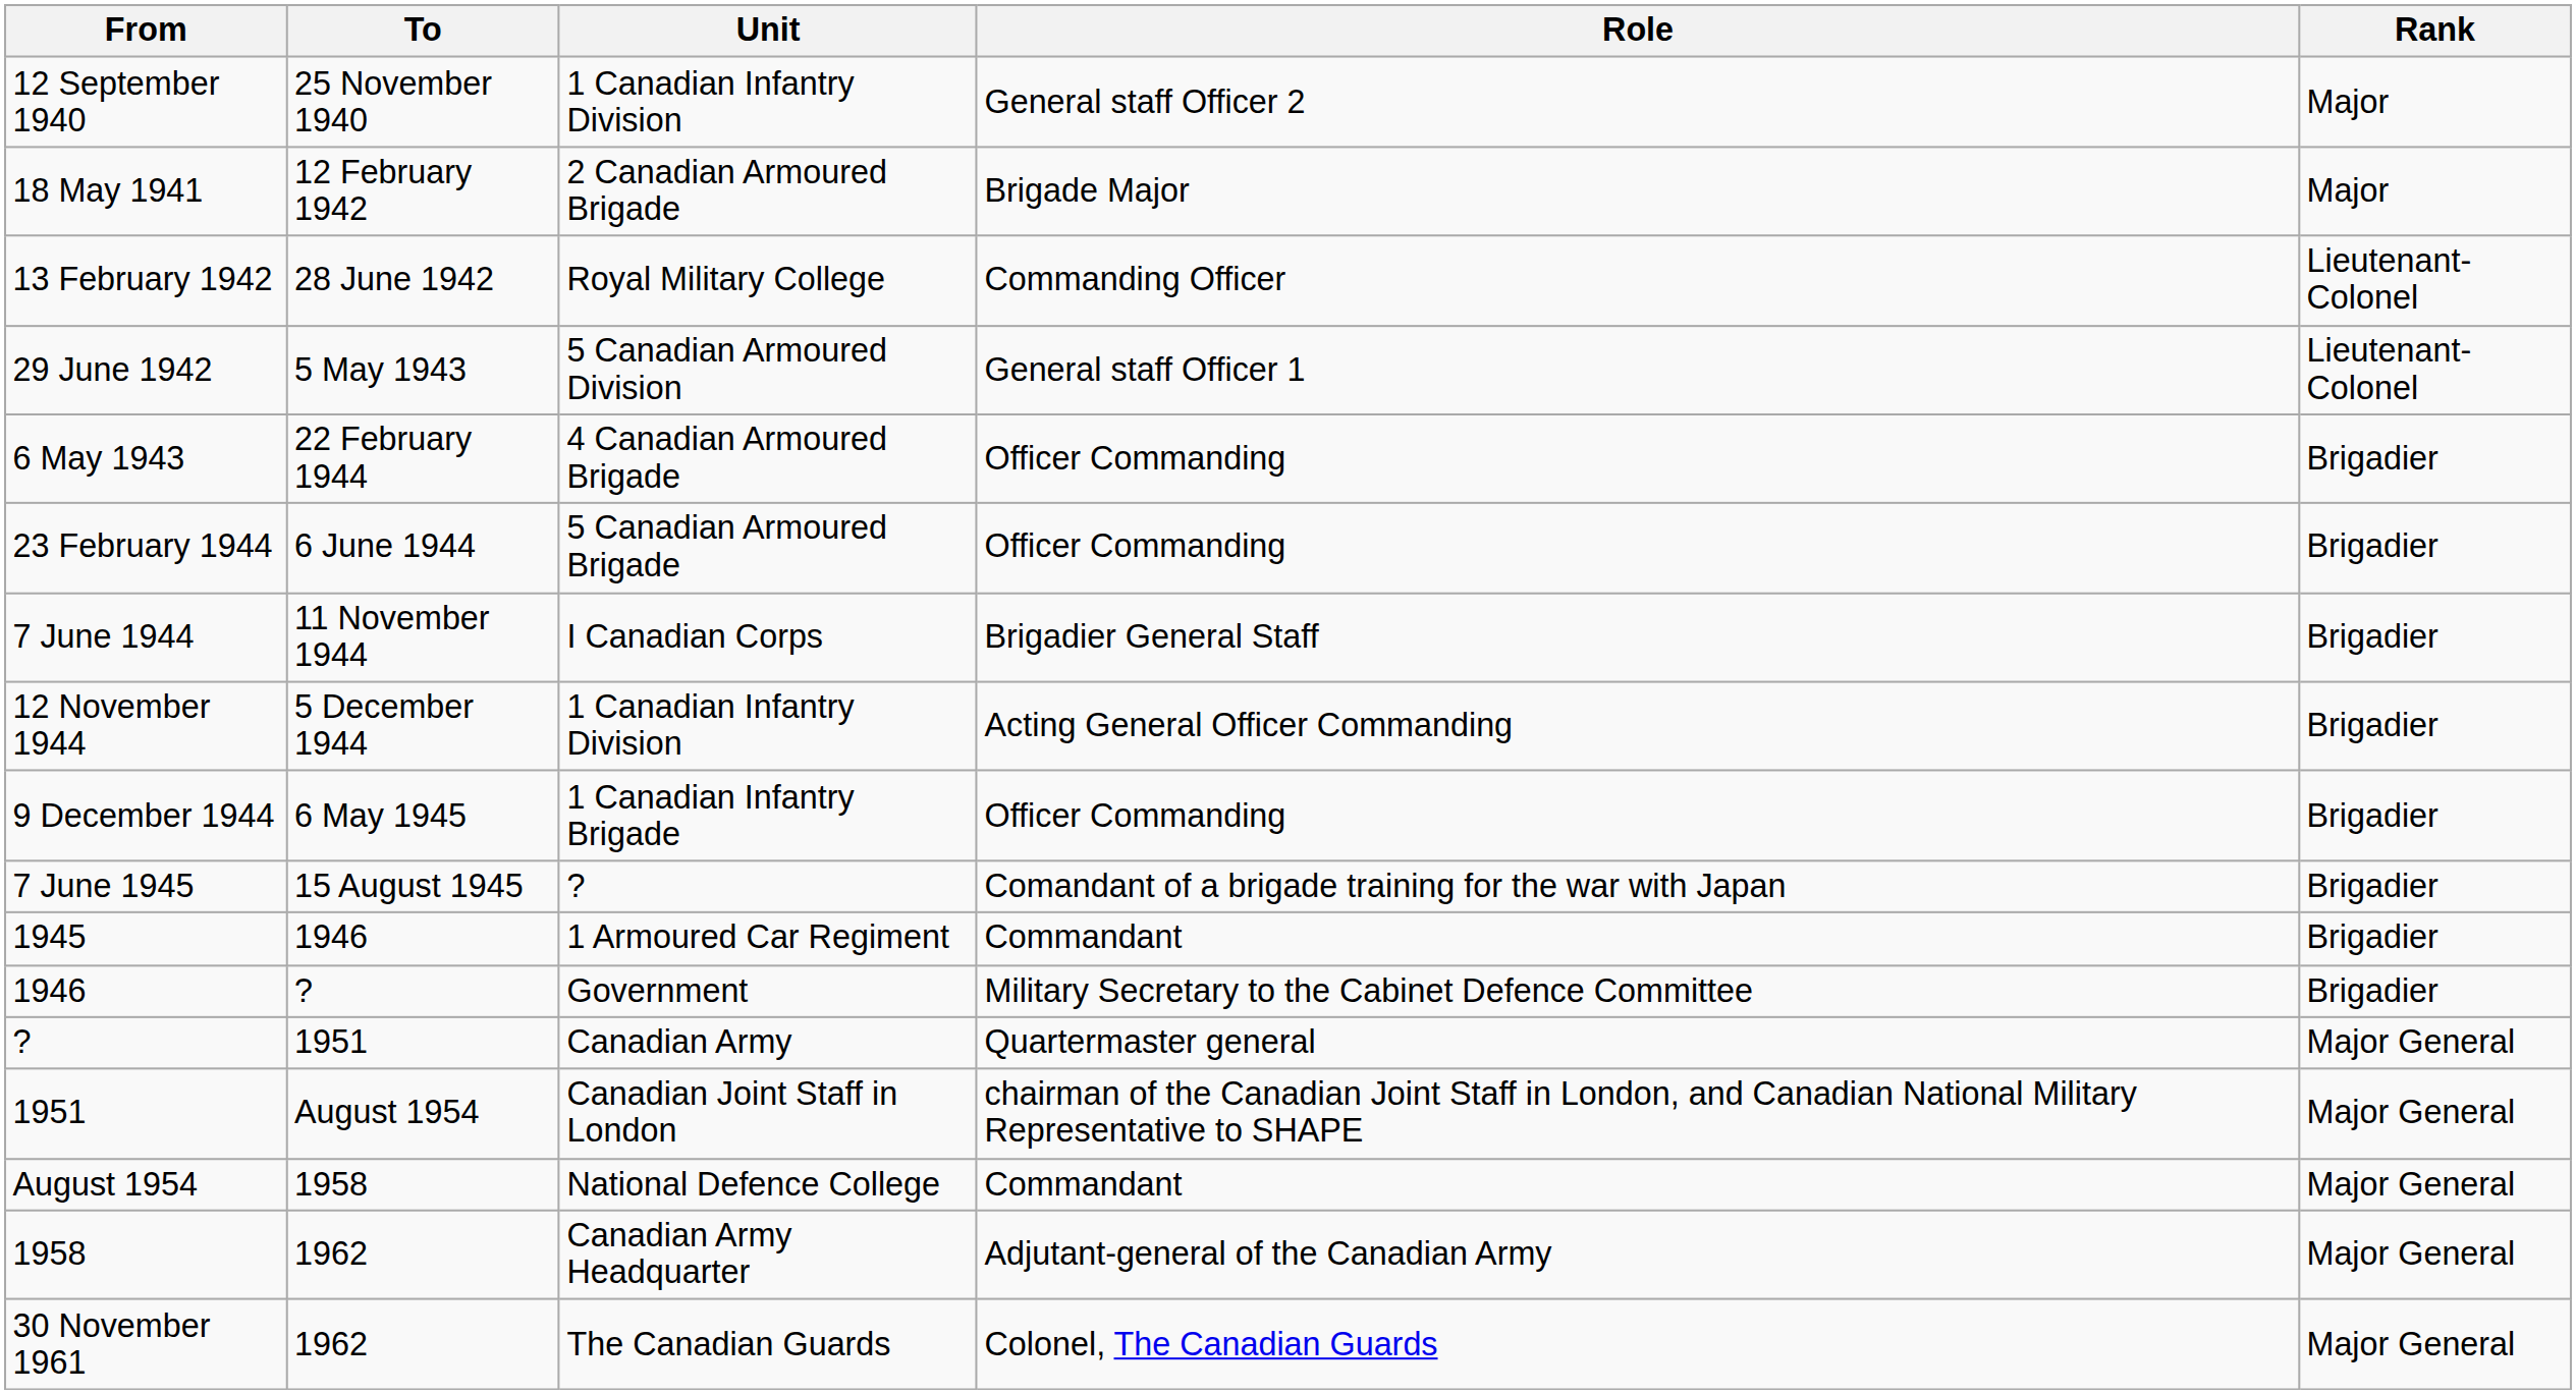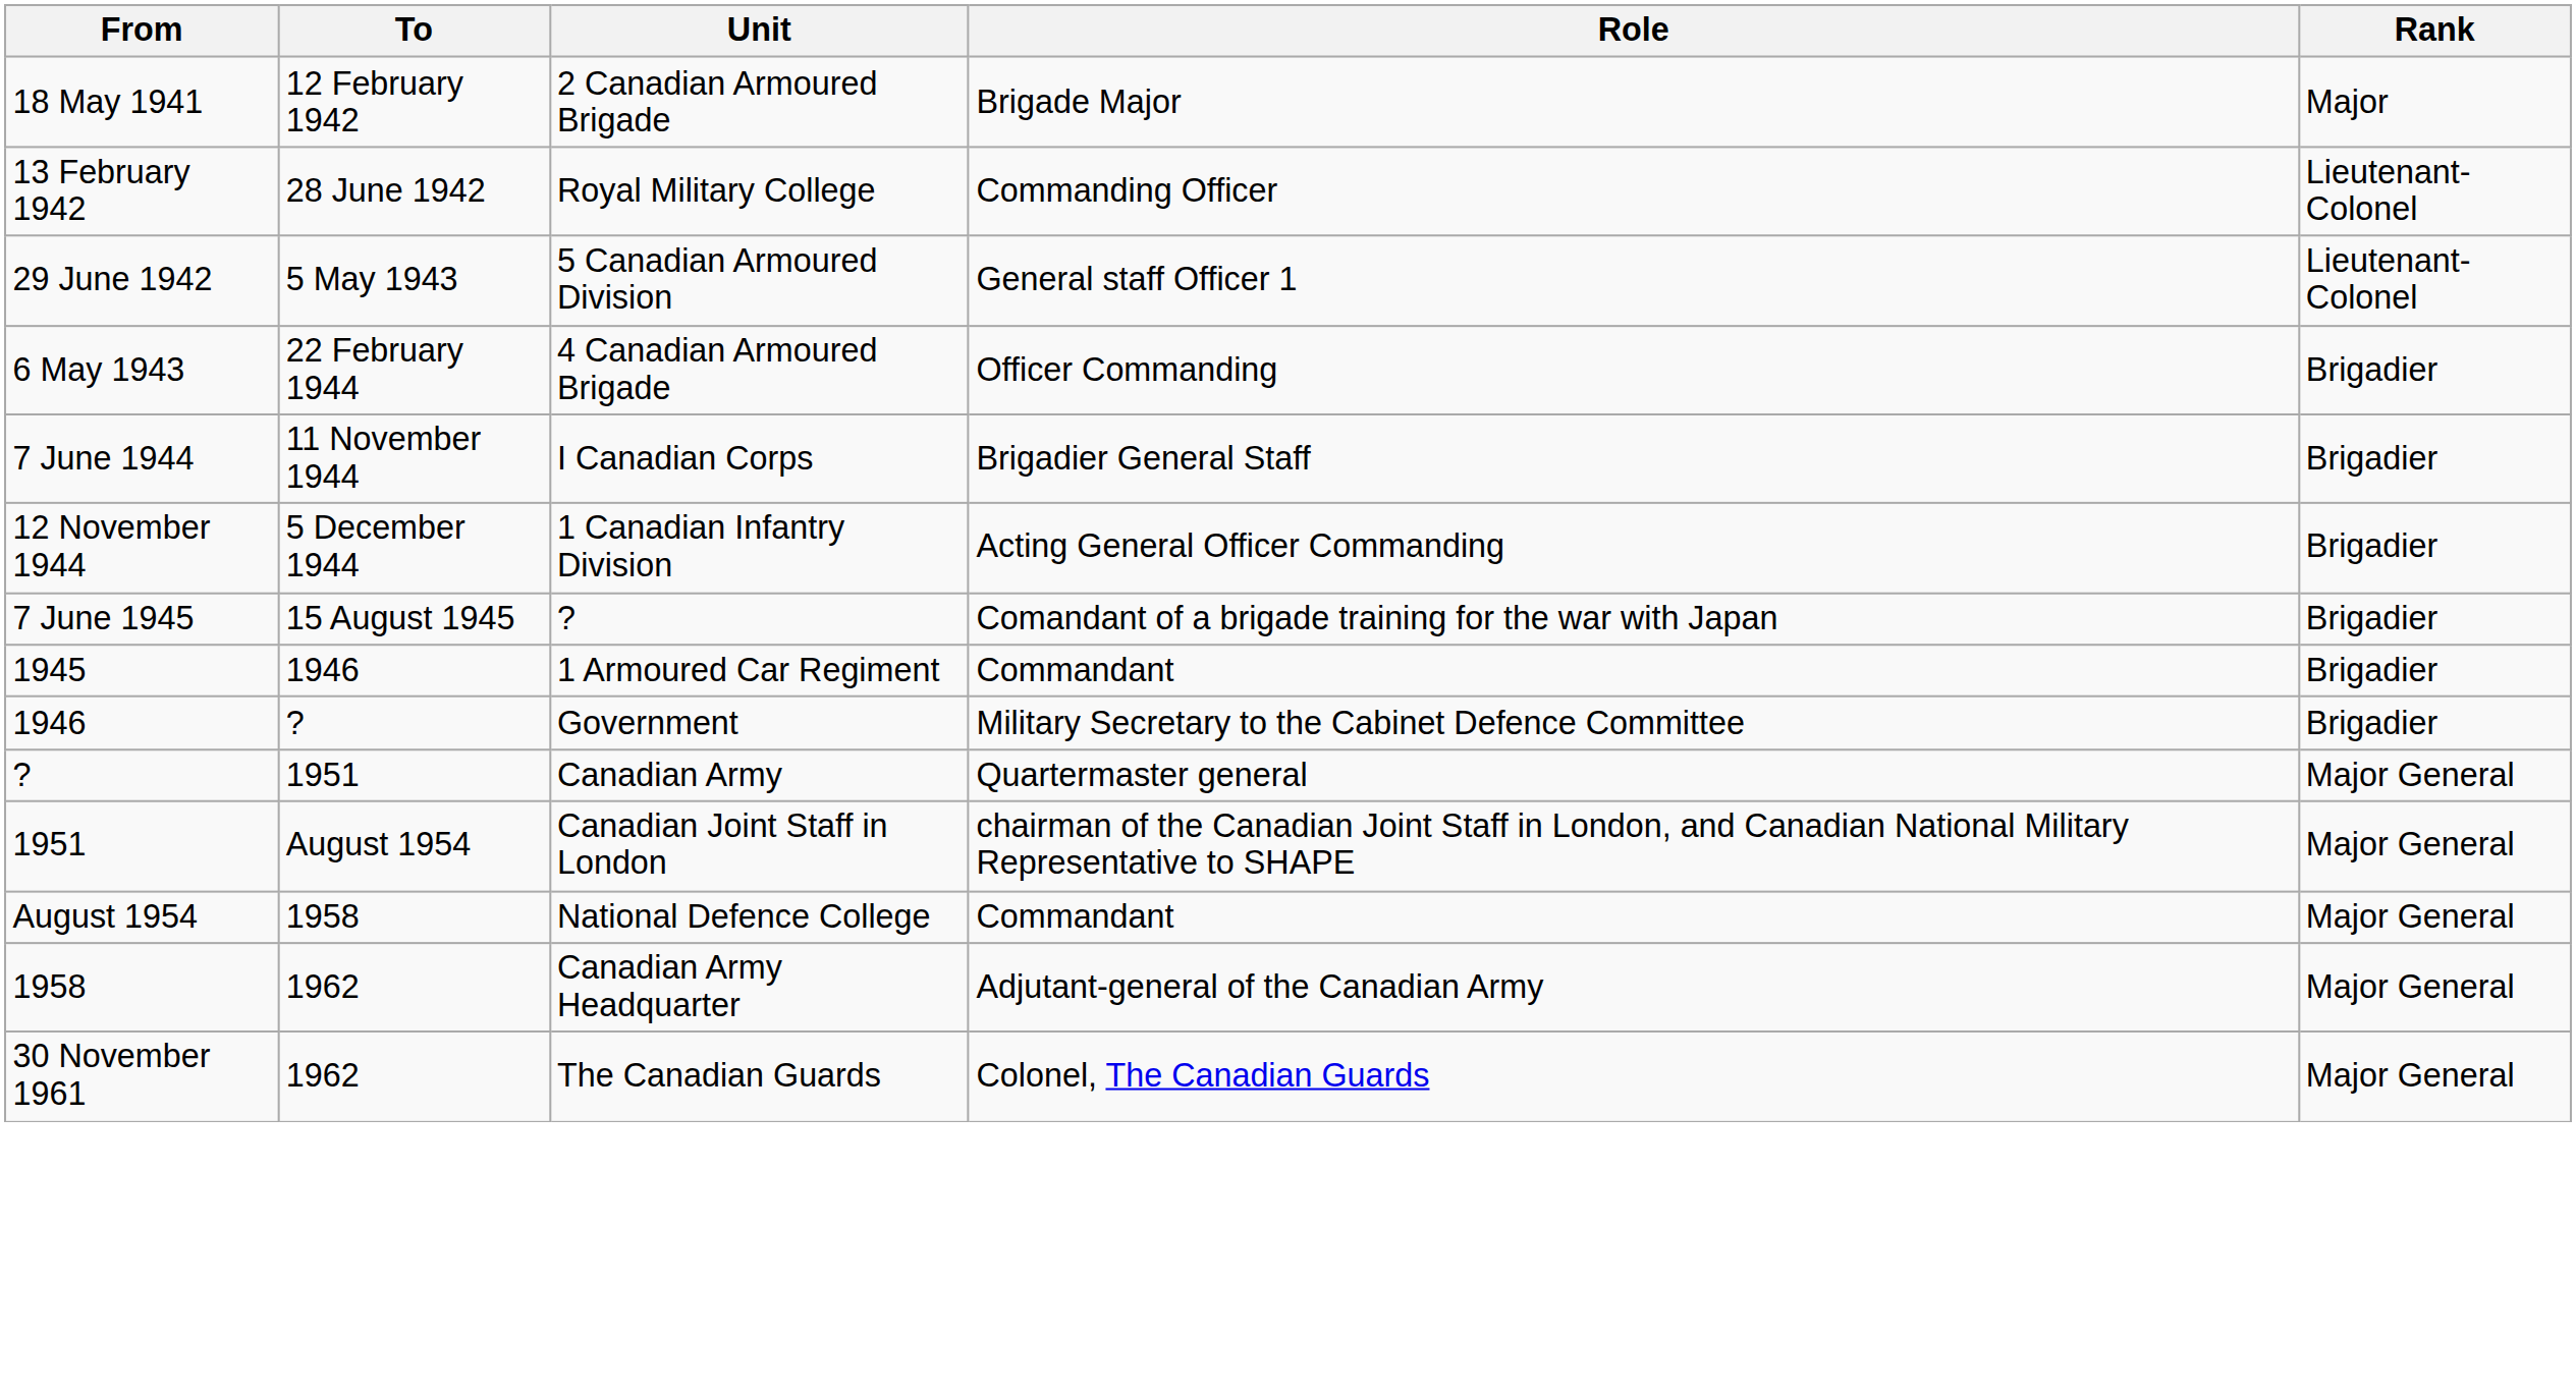- row: 12 September 1940 | 25 November 1940 | 1 Canadian Infantry Division | General staff Officer 2 | Major
- row: 23 February 1944 | 6 June 1944 | 5 Canadian Armoured Brigade | Officer Commanding | Brigadier
- row: 9 December 1944 | 6 May 1945 | 1 Canadian Infantry Brigade | Officer Commanding | Brigadier
